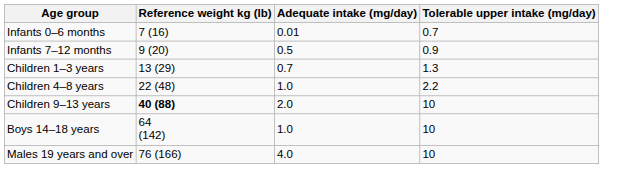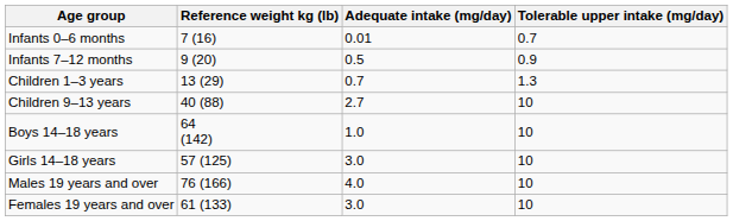- row: Children 4–8 years | 22 (48) | 1.0 | 2.2
Children 9–13 years | Reference weight kg (lb): bold -> normal
Children 9–13 years | Adequate intake (mg/day): 2.0 -> 2.7
+ row: Girls 14–18 years | 57 (125) | 3.0 | 10
+ row: Females 19 years and over | 61 (133) | 3.0 | 10
